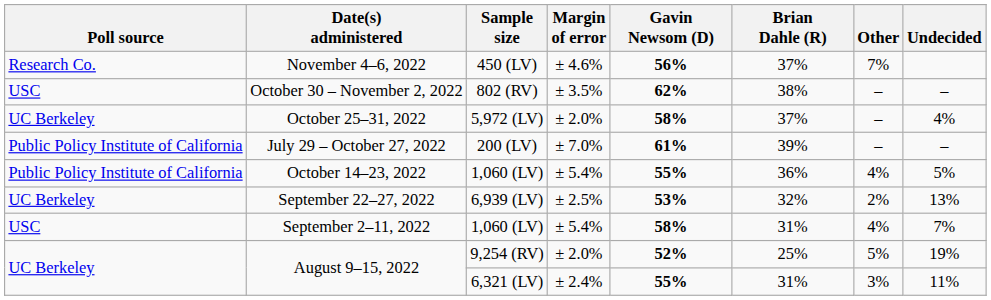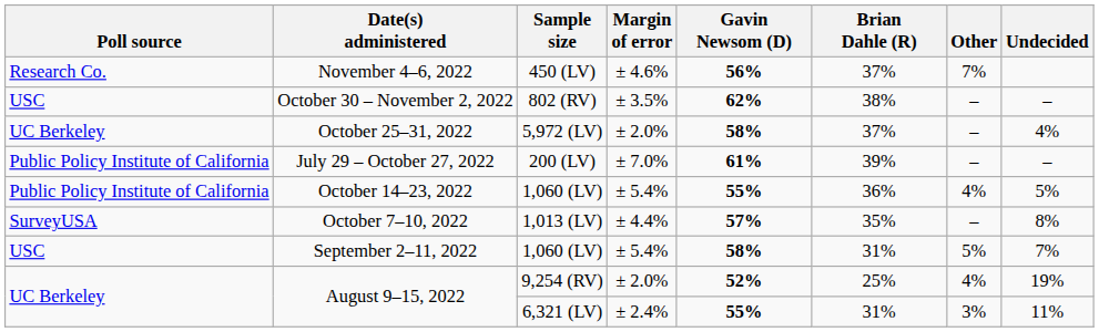+ row: SurveyUSA | October 7–10, 2022 | 1,013 (LV) | ± 4.4% | 57% | 35% | – | 8%
- row: UC Berkeley | September 22–27, 2022 | 6,939 (LV) | ± 2.5% | 53% | 32% | 2% | 13%
September 2–11, 2022 | Other: 4% -> 5%
August 9–15, 2022 / 9,254 (RV) | Other: 5% -> 4%
